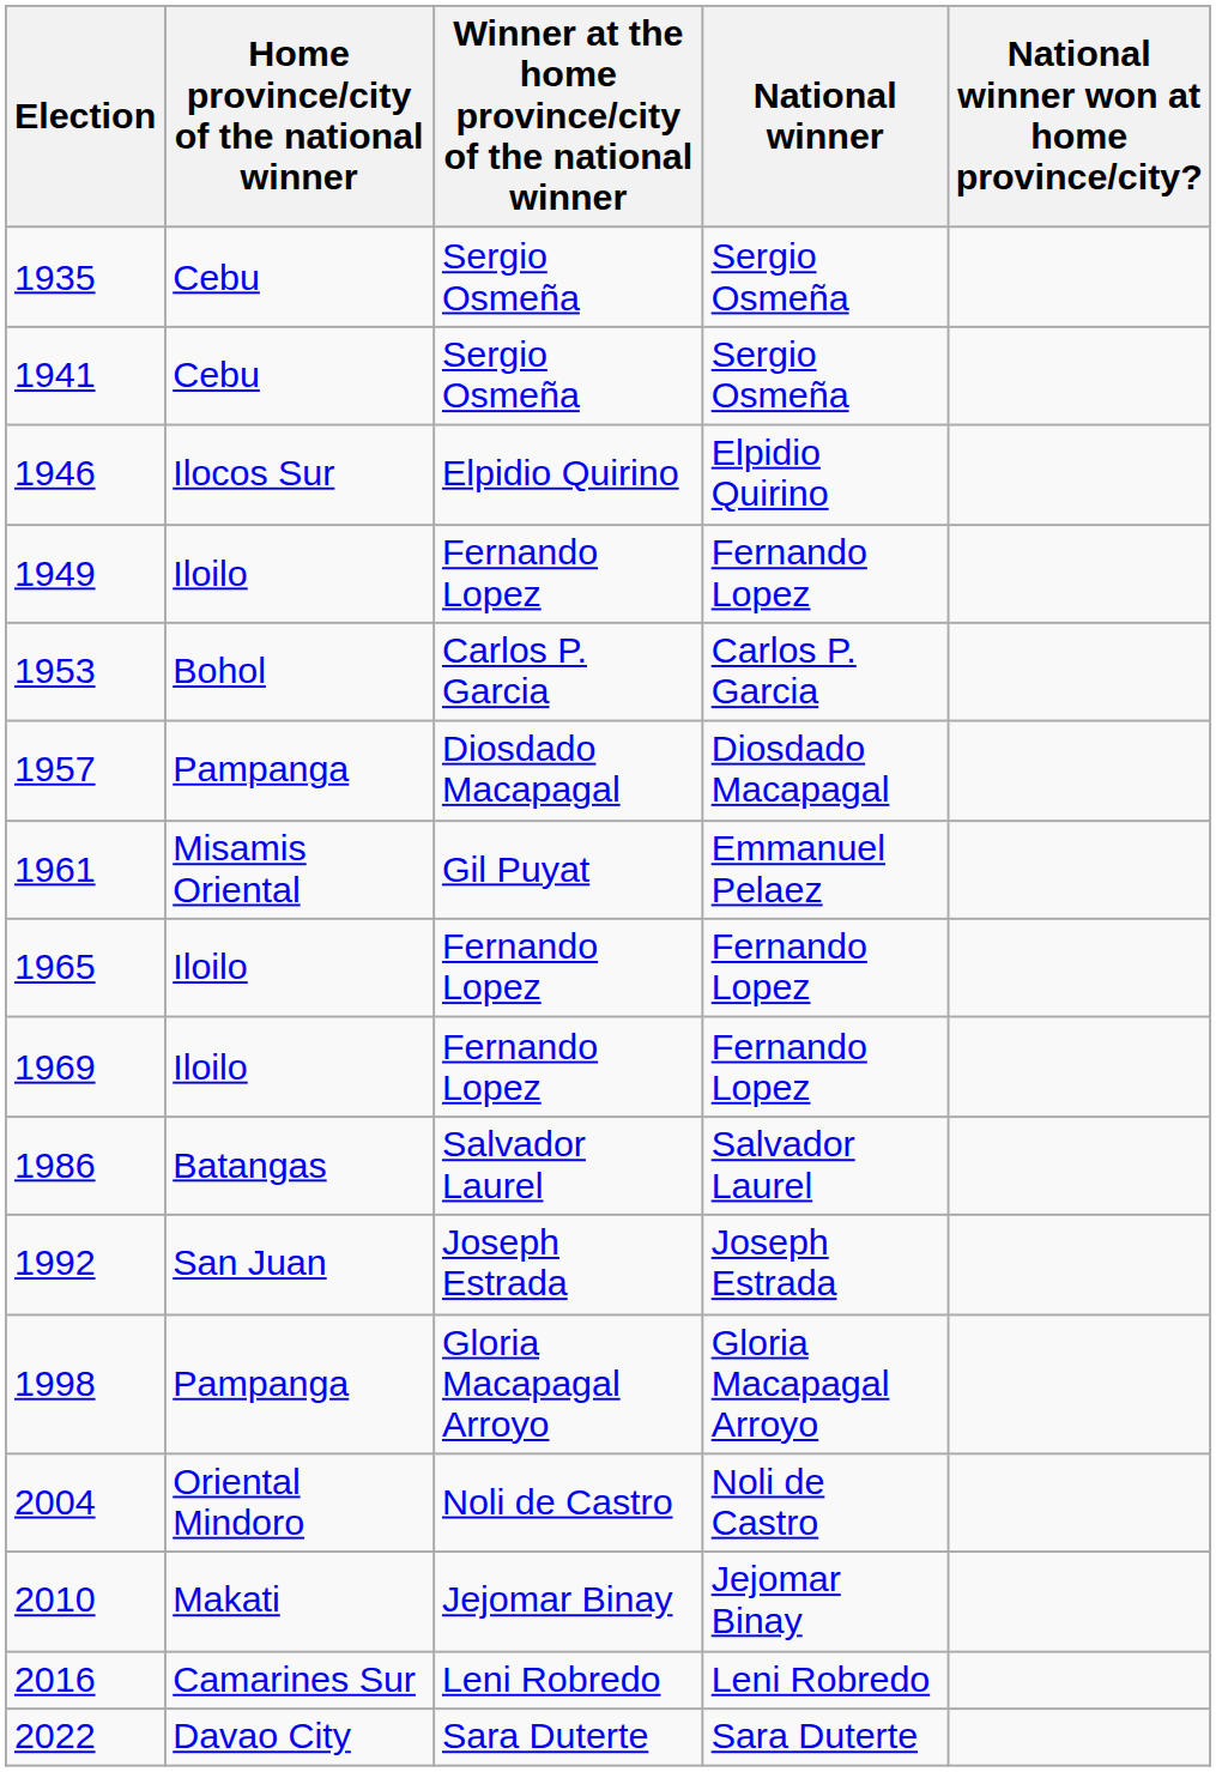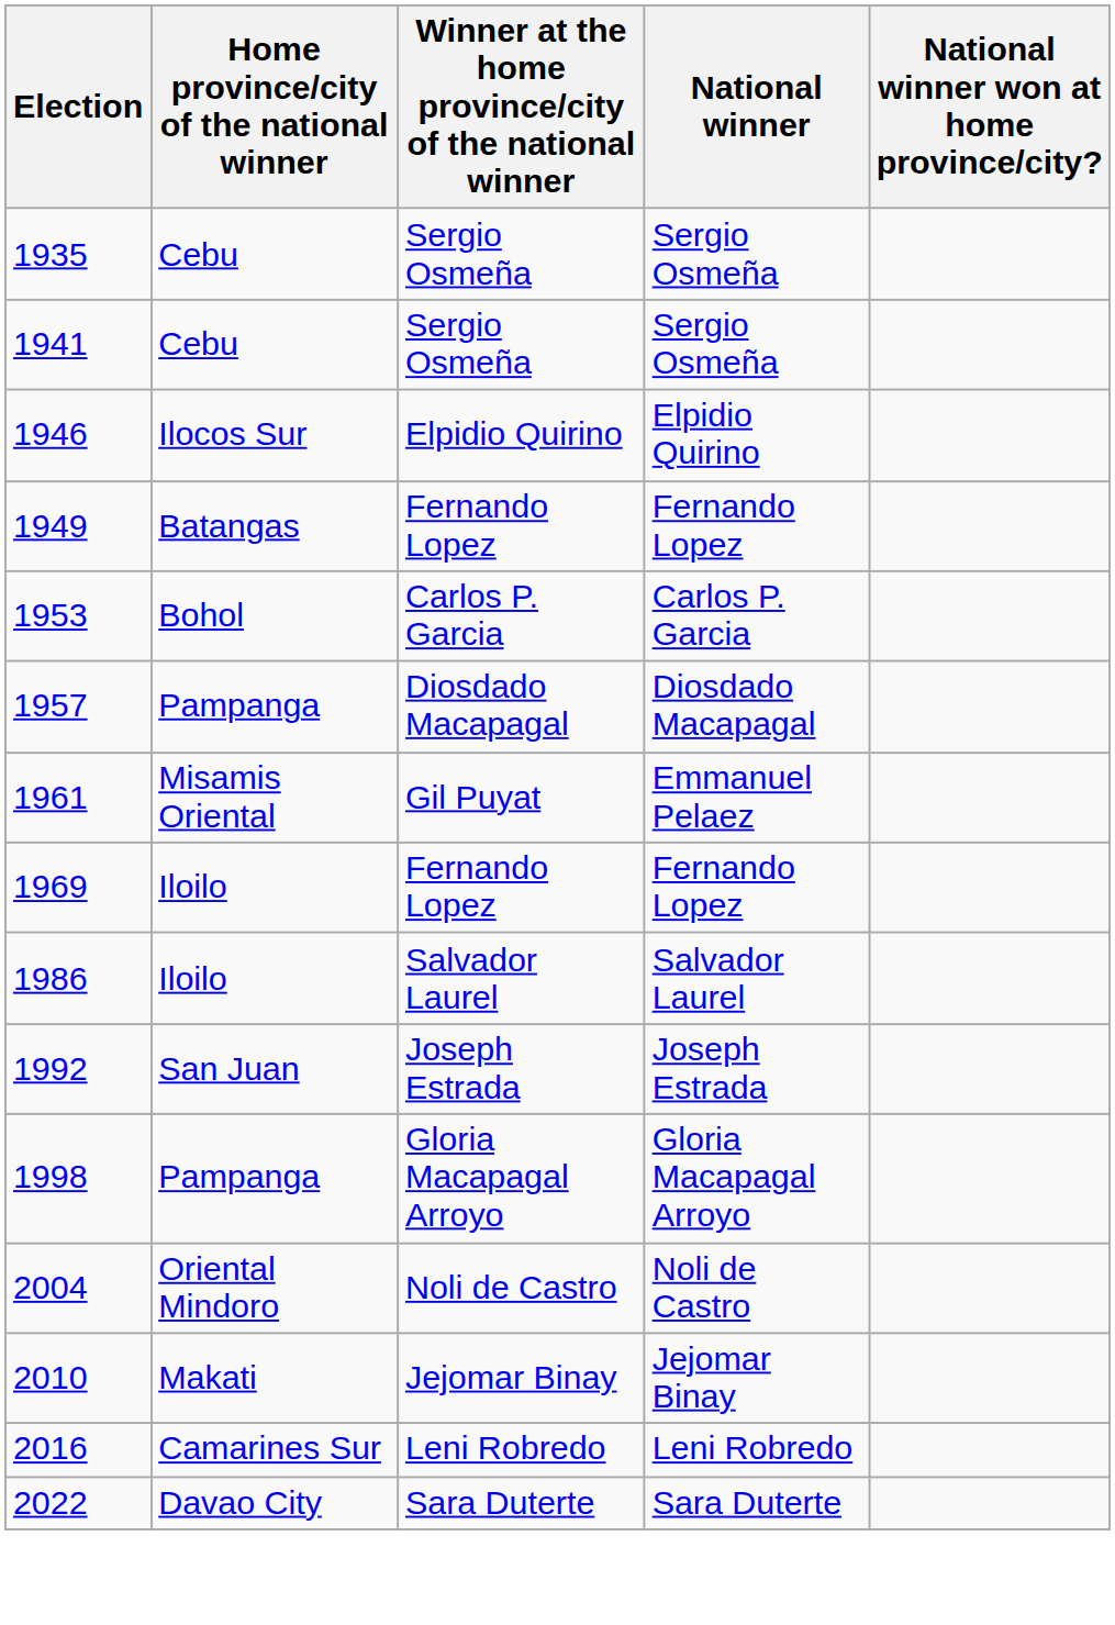1949 | Home province/city of the national winner: Iloilo -> Batangas
- row: 1965 | Iloilo | Fernando Lopez | Fernando Lopez
1986 | Home province/city of the national winner: Batangas -> Iloilo
